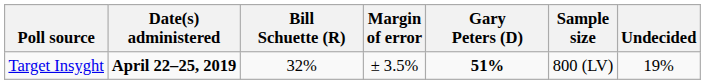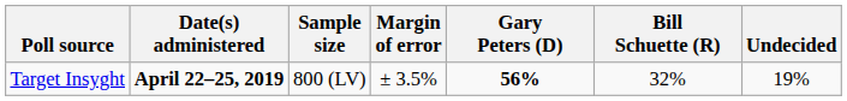columns swapped: Sample size <-> Bill Schuette (R)
Target Insyght | Gary Peters (D): 51% -> 56%
